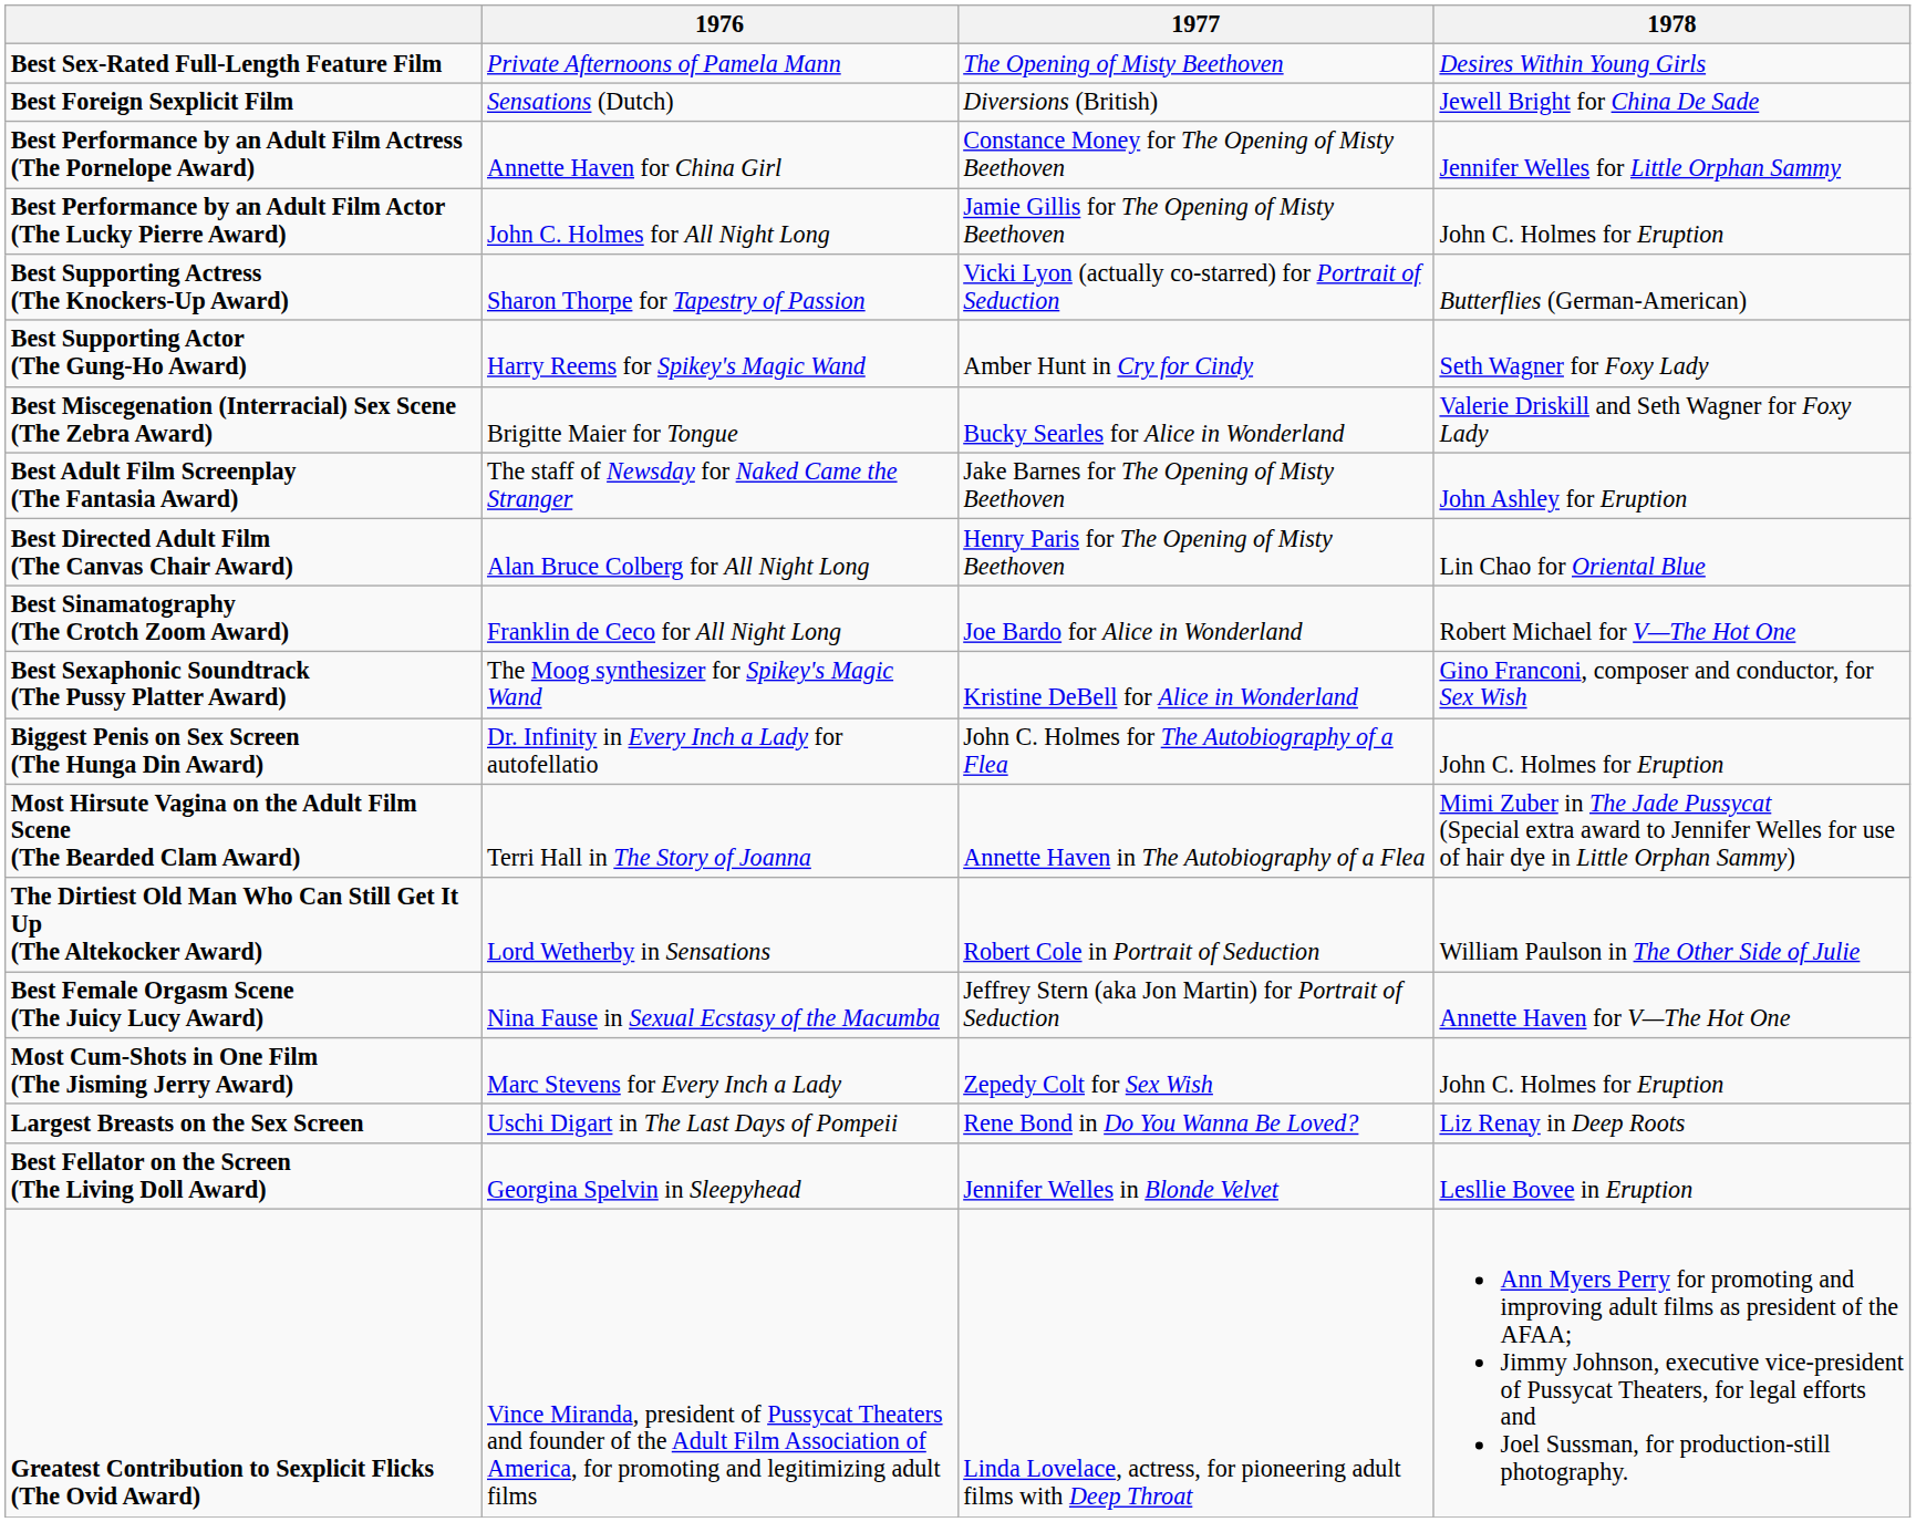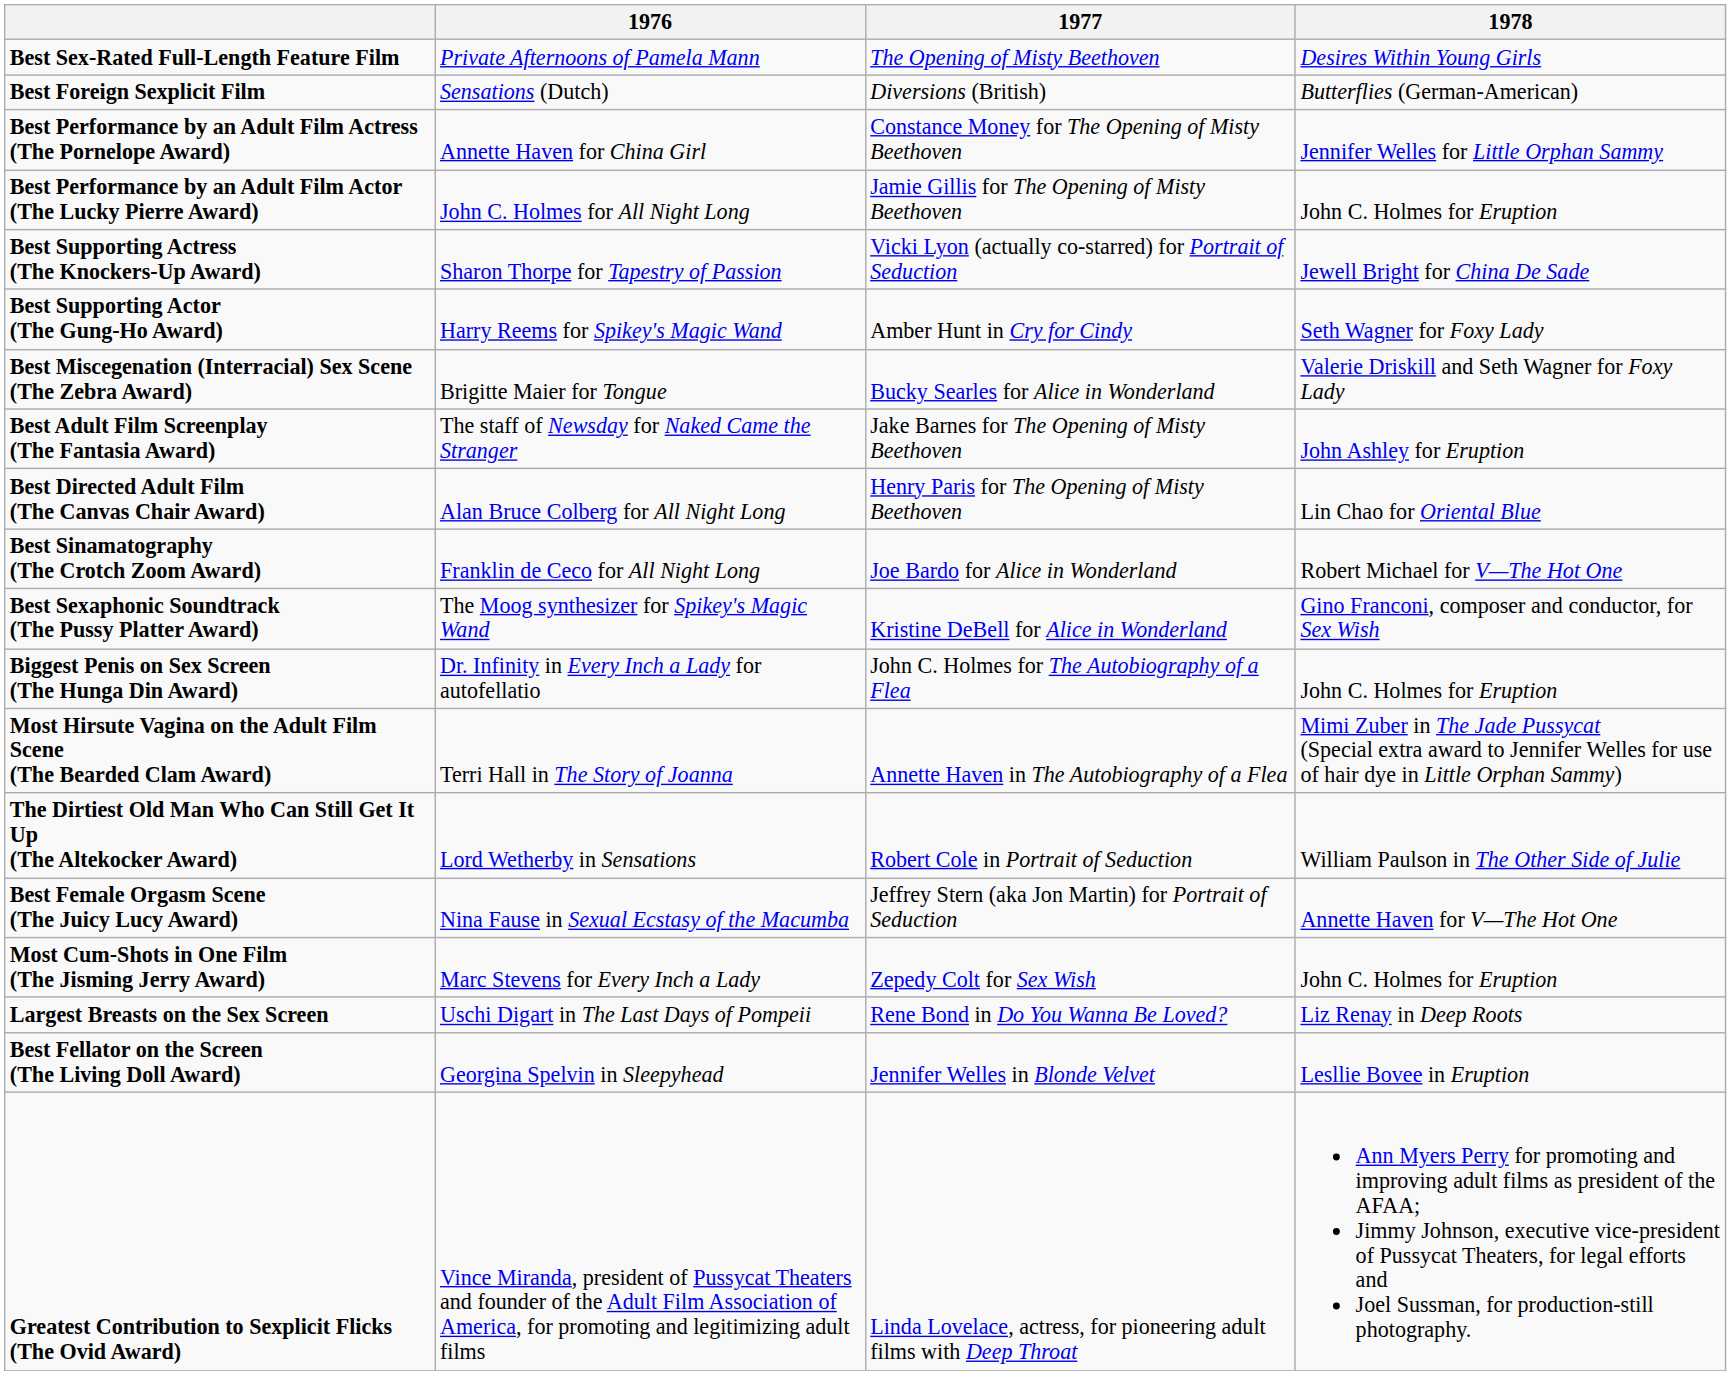Best Foreign Sexplicit Film | 1978: Jewell Bright for China De Sade -> Butterflies (German-American)
Best Supporting Actress (The Knockers-Up Award) | 1978: Butterflies (German-American) -> Jewell Bright for China De Sade
